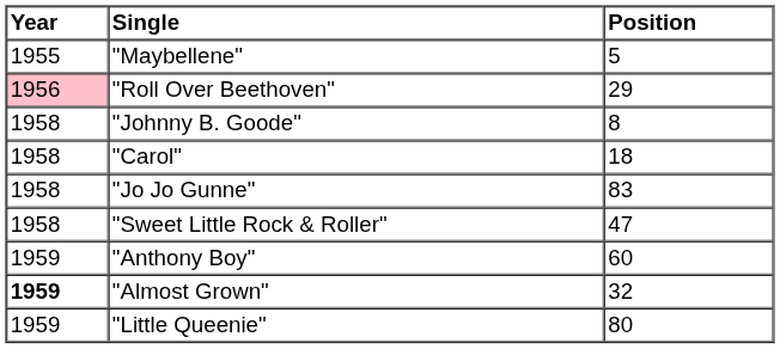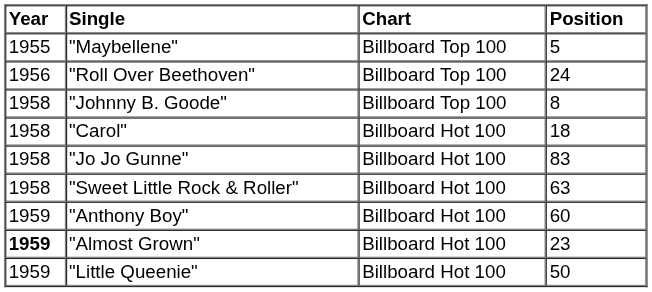+ column: Chart | Billboard Top 100 | Billboard Top 100 | Billboard Top 100 | Billboard Hot 100 | Billboard Hot 100 | Billboard Hot 100 | Billboard Hot 100 | Billboard Hot 100 | Billboard Hot 100
"Roll Over Beethoven" | Year: pink background -> no background
"Roll Over Beethoven" | Position: 29 -> 24
"Sweet Little Rock & Roller" | Position: 47 -> 63
"Almost Grown" | Position: 32 -> 23
"Little Queenie" | Position: 80 -> 50
